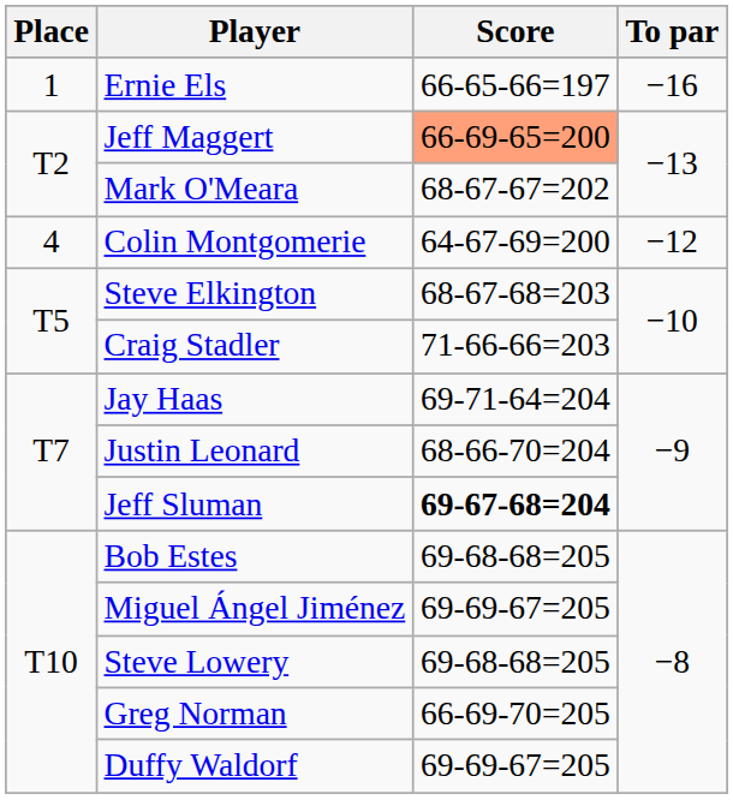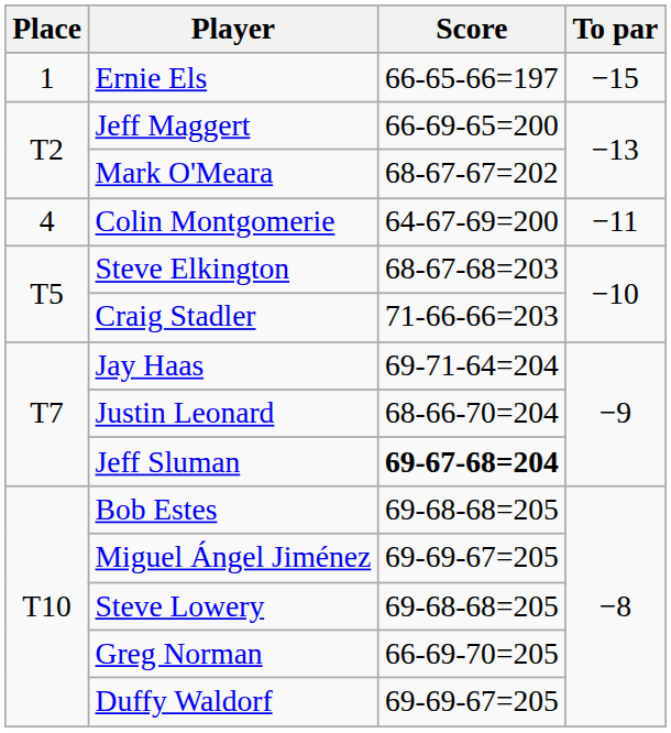Ernie Els | To par: −16 -> −15
Jeff Maggert | Score: lightsalmon background -> no background
Colin Montgomerie | To par: −12 -> −11
